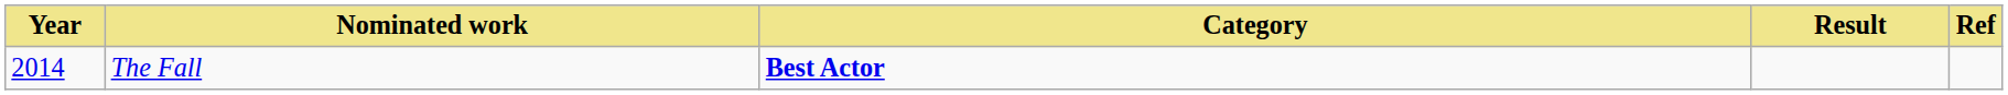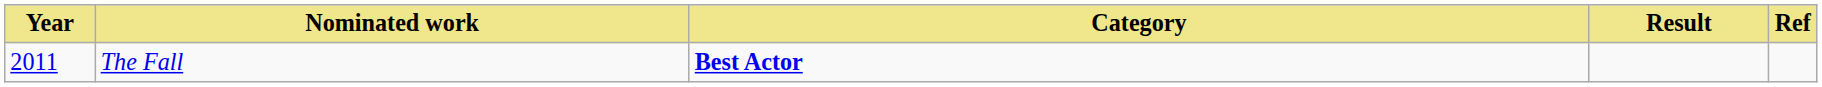The Fall | Year: 2014 -> 2011
